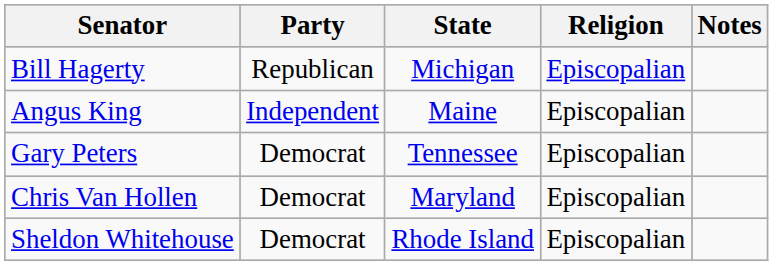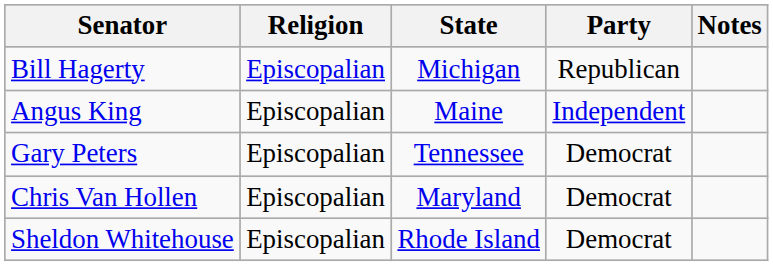columns swapped: Party <-> Religion
